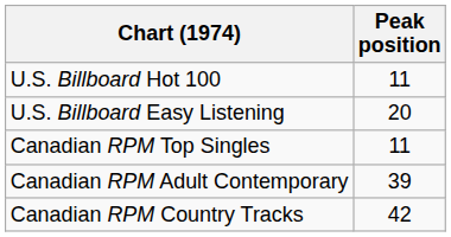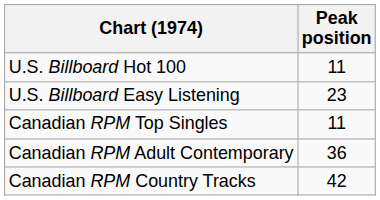U.S. Billboard Easy Listening | Peak position: 20 -> 23
Canadian RPM Adult Contemporary | Peak position: 39 -> 36
